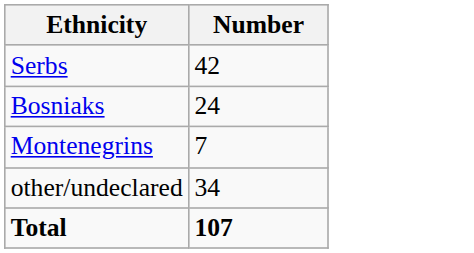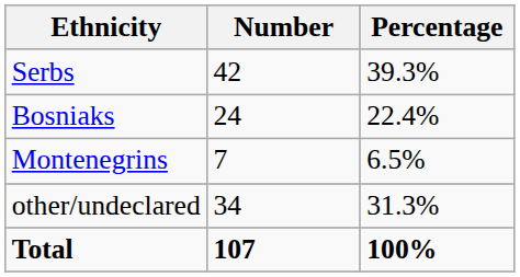+ column: Percentage | 39.3% | 22.4% | 6.5% | 31.3% | 100%
